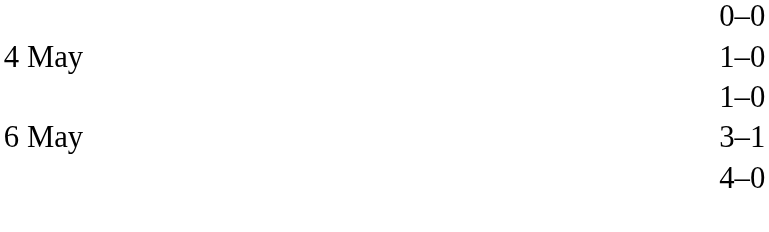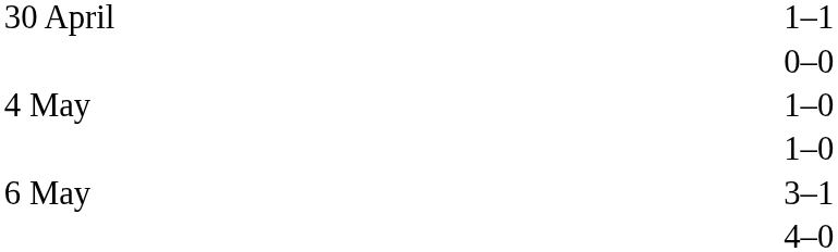+ row: 30 April | 1–1
